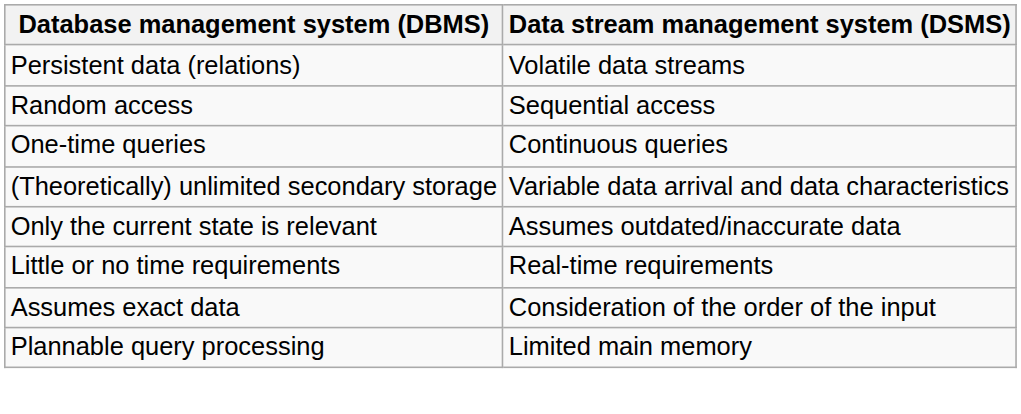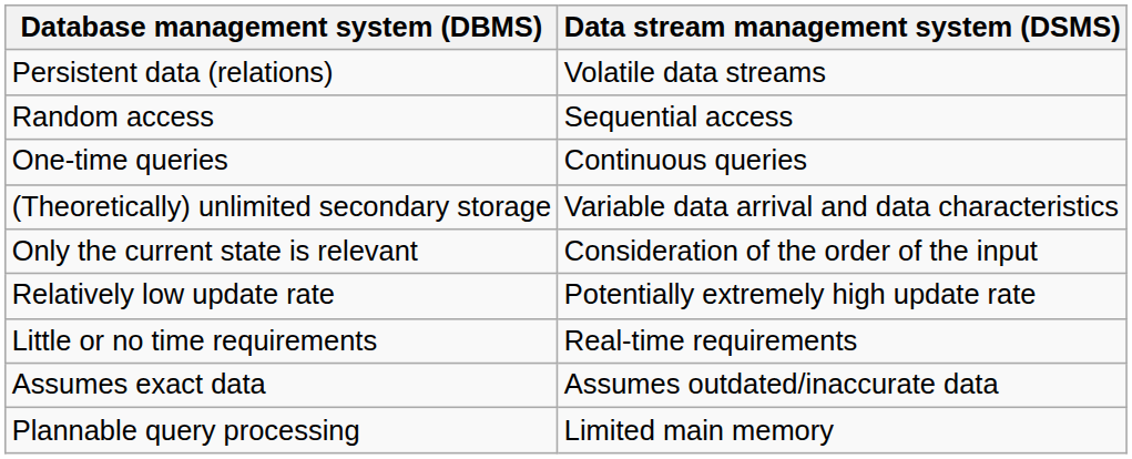Only the current state is relevant | Data stream management system (DSMS): Assumes outdated/inaccurate data -> Consideration of the order of the input
+ row: Relatively low update rate | Potentially extremely high update rate
Assumes exact data | Data stream management system (DSMS): Consideration of the order of the input -> Assumes outdated/inaccurate data
